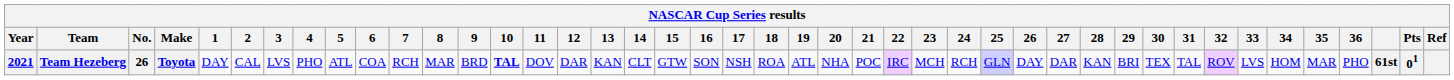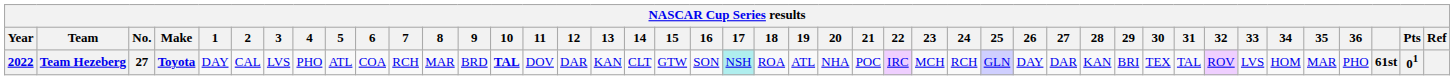Team Hezeberg | Year: 2021 -> 2022
Team Hezeberg | No.: 26 -> 27
Team Hezeberg | 17: no background -> paleturquoise background
